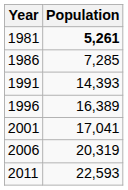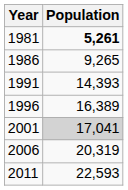1986 | Population: 7,285 -> 9,265
2001 | Population: no background -> lightgrey background
